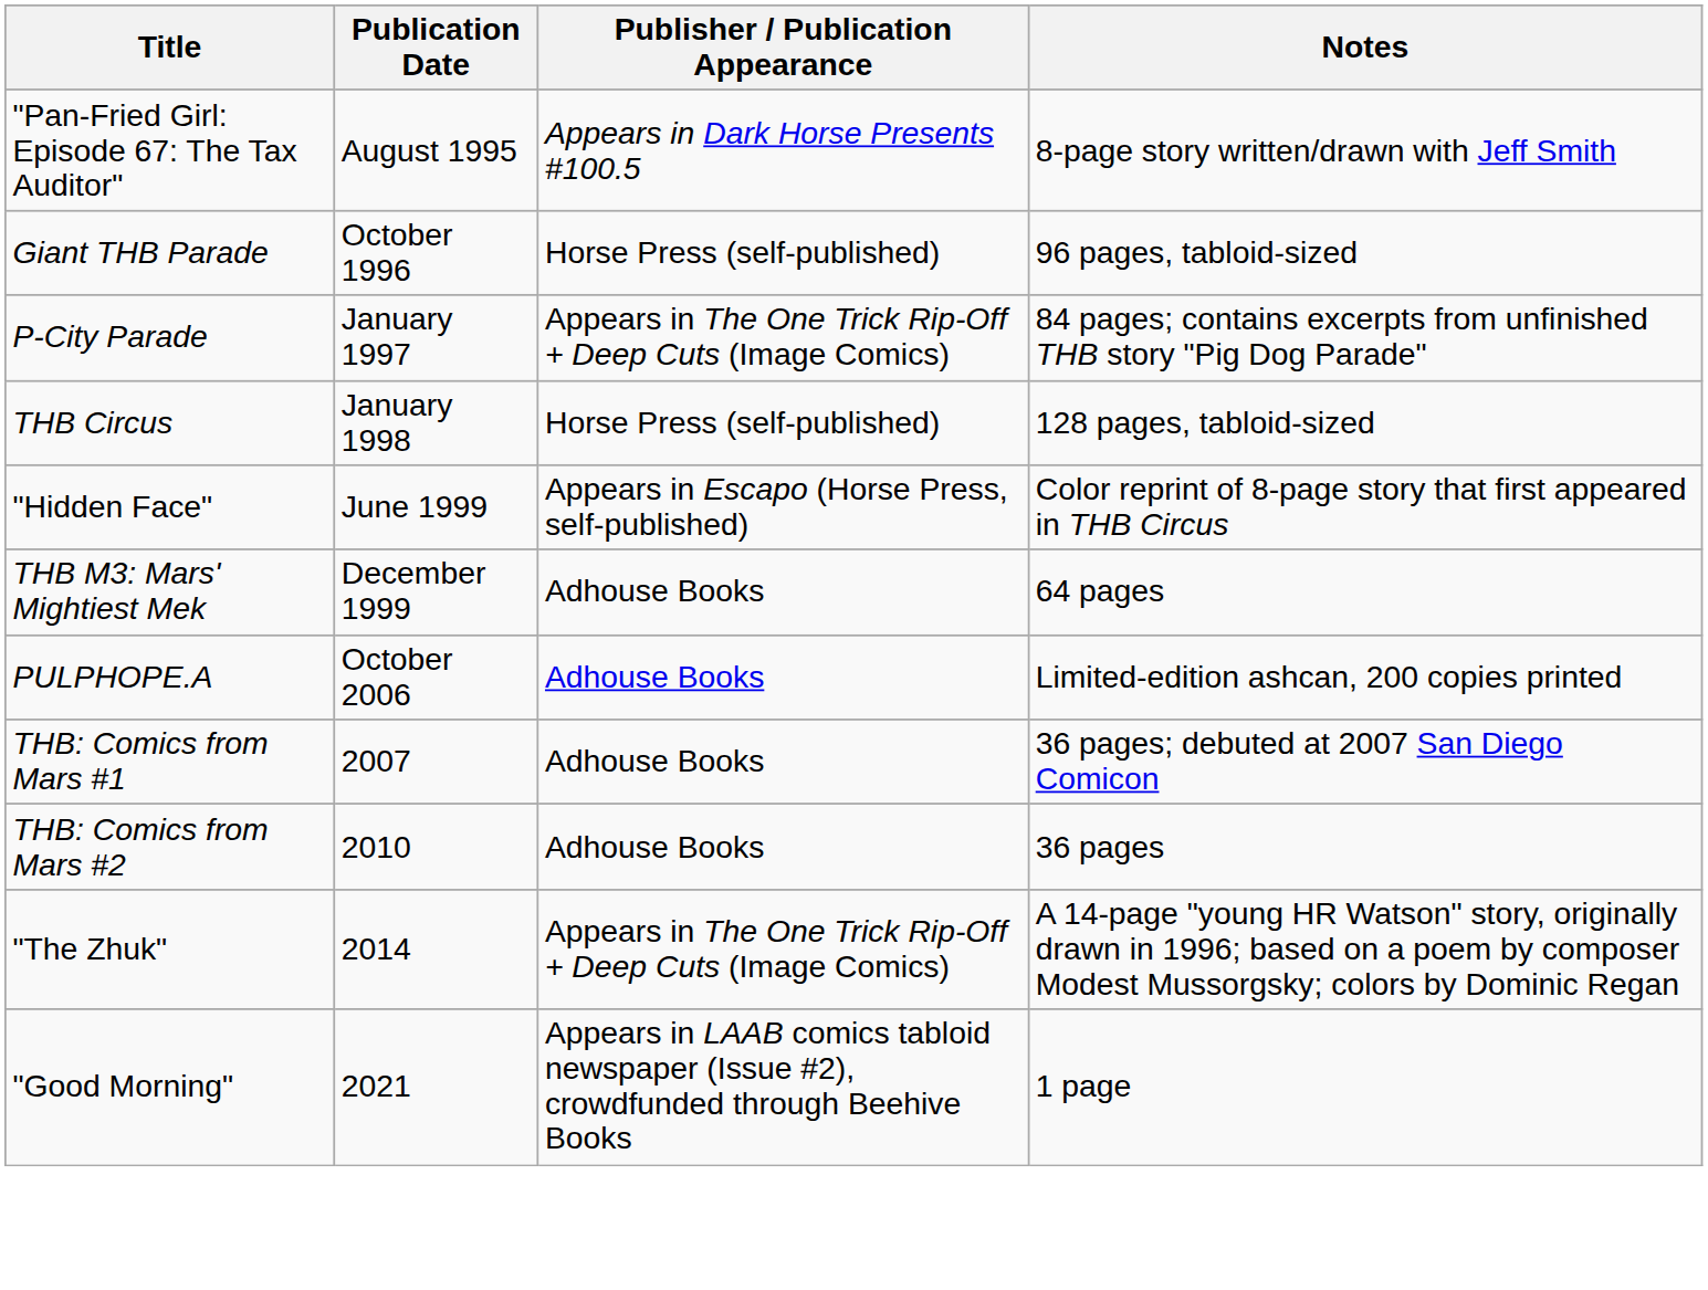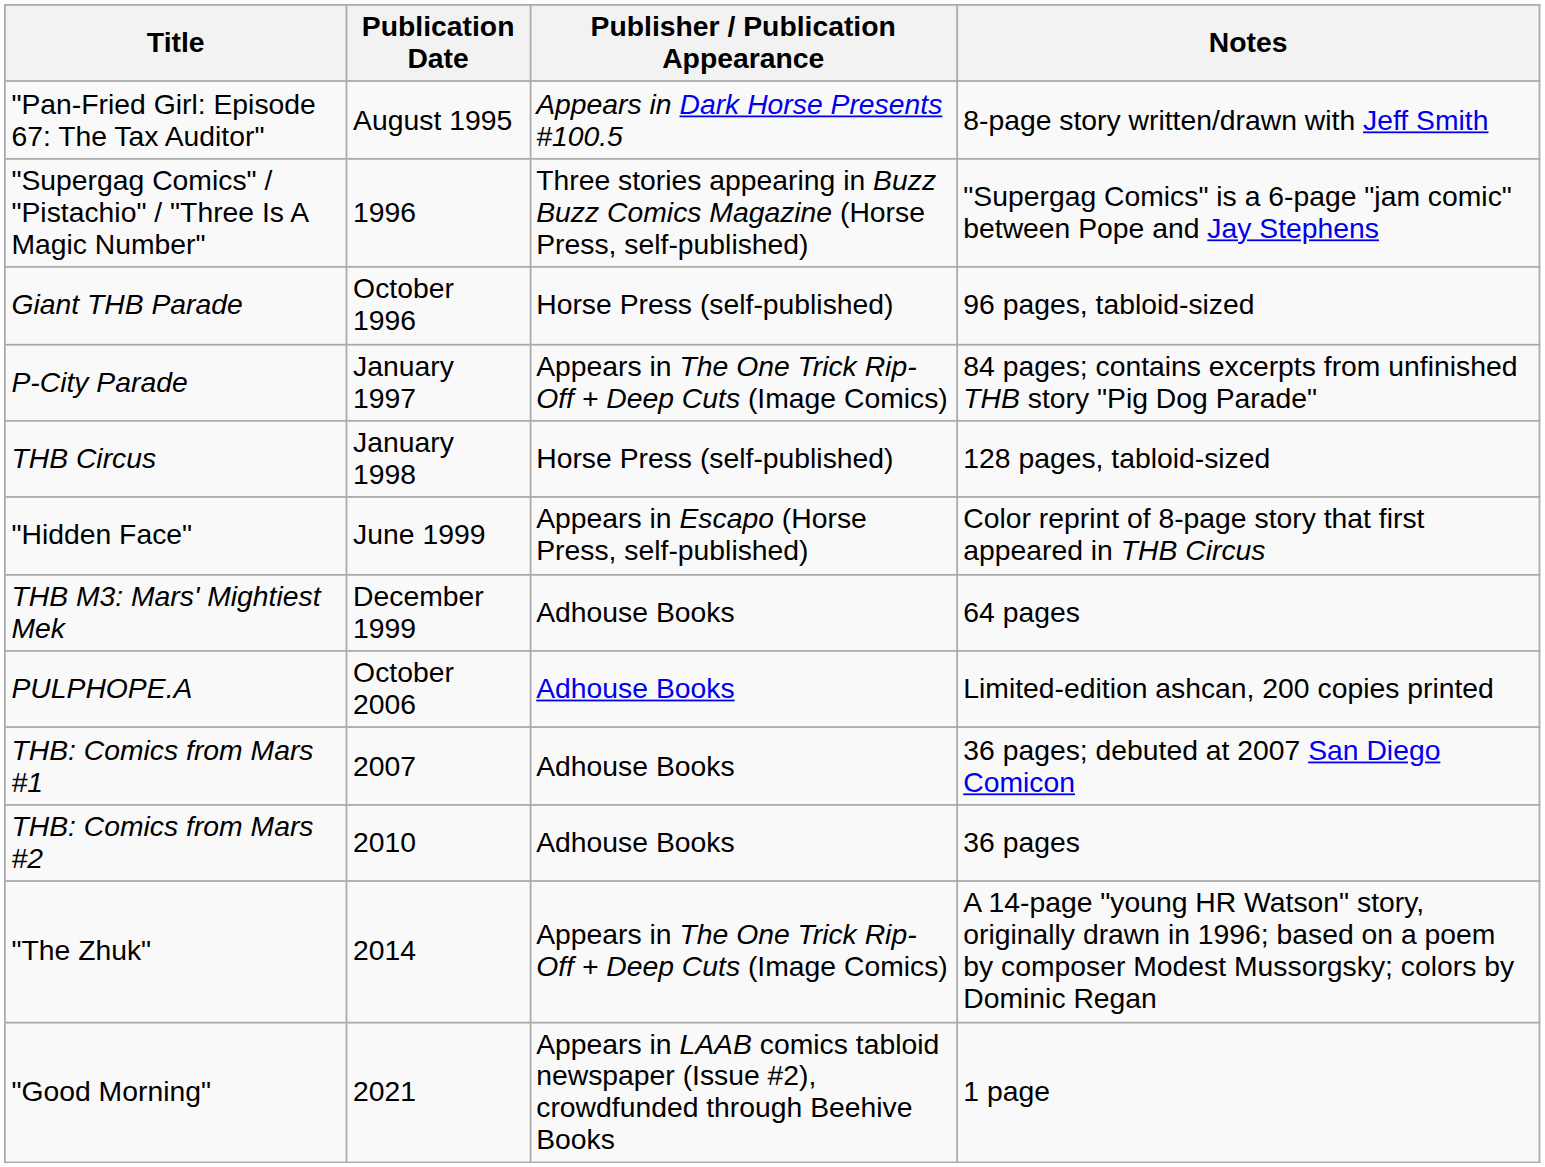+ row: "Supergag Comics" / "Pistachio" / "Three Is A Magic Number" | 1996 | Three stories appearing in Buzz Buzz Comics Magazine (Horse Press, self-published) | "Supergag Comics" is a 6-page "jam comic" between Pope and Jay Stephens
